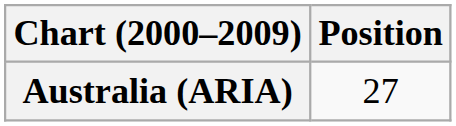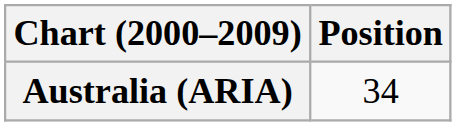Australia (ARIA) | Position: 27 -> 34
